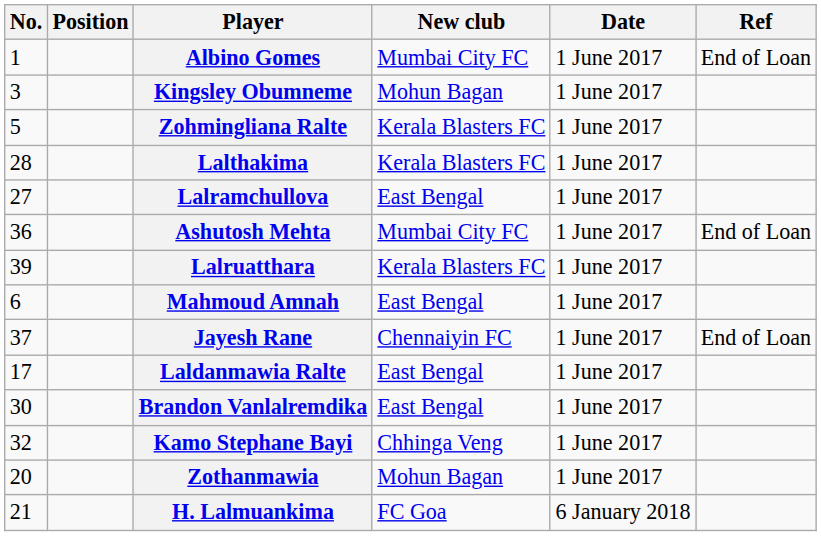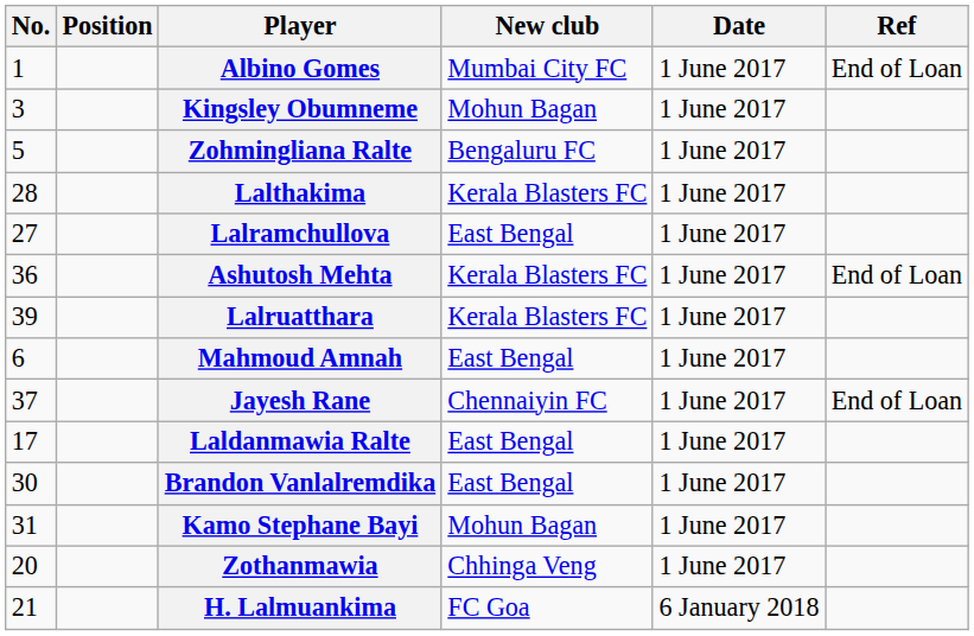Zohmingliana Ralte | New club: Kerala Blasters FC -> Bengaluru FC
Ashutosh Mehta | New club: Mumbai City FC -> Kerala Blasters FC
Kamo Stephane Bayi | No.: 32 -> 31
Kamo Stephane Bayi | New club: Chhinga Veng -> Mohun Bagan
Zothanmawia | New club: Mohun Bagan -> Chhinga Veng
